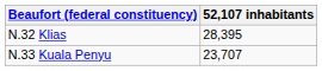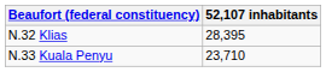N.33 Kuala Penyu | 52,107 inhabitants: 23,707 -> 23,710
